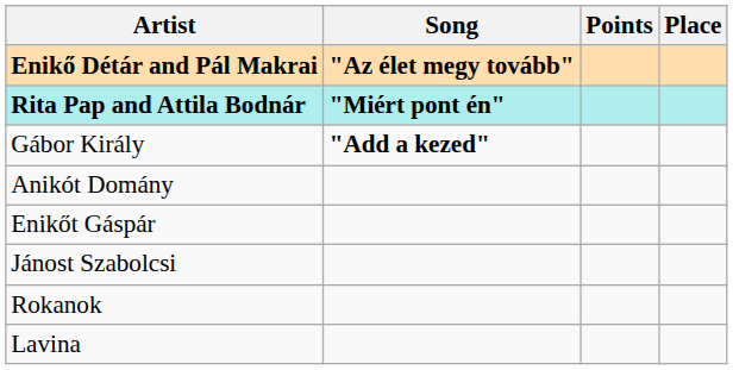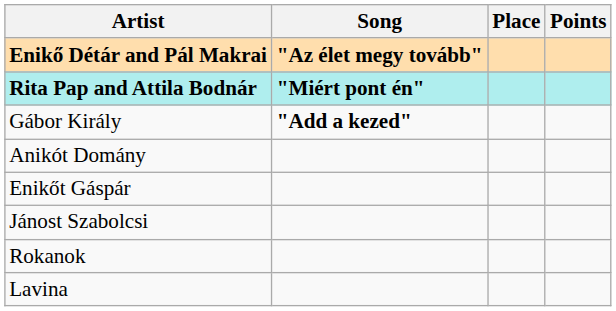columns swapped: Points <-> Place
